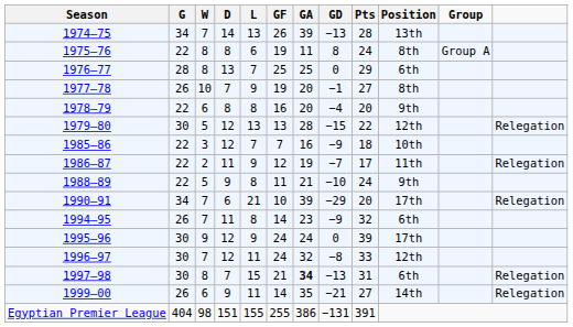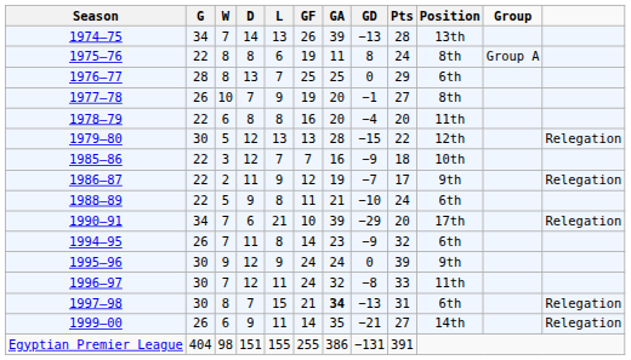1978–79 | Position: 9th -> 11th
1986–87 | Position: 11th -> 9th
1988–89 | Position: 9th -> 6th
1995–96 | Position: 17th -> 9th
1996–97 | Position: 12th -> 11th
